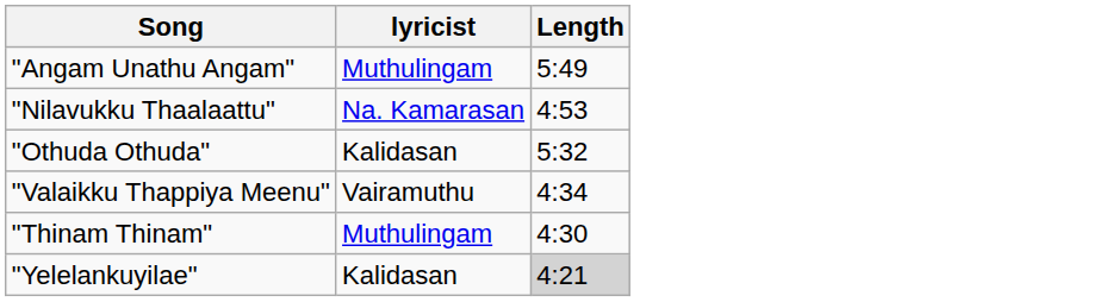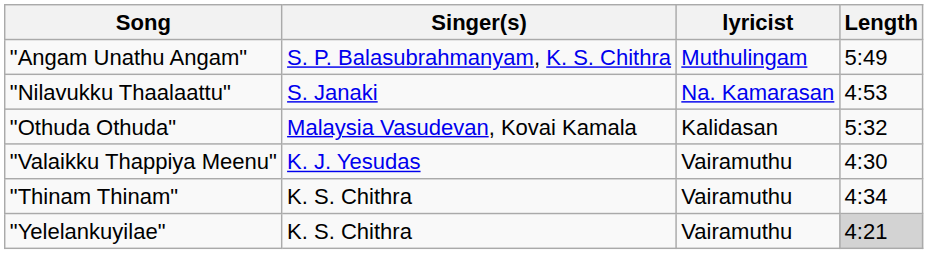+ column: Singer(s) | S. P. Balasubrahmanyam, K. S. Chithra | S. Janaki | Malaysia Vasudevan, Kovai Kamala | K. J. Yesudas | K. S. Chithra | K. S. Chithra
"Valaikku Thappiya Meenu" | Length: 4:34 -> 4:30
"Thinam Thinam" | lyricist: Muthulingam -> Vairamuthu
"Thinam Thinam" | Length: 4:30 -> 4:34
"Yelelankuyilae" | lyricist: Kalidasan -> Vairamuthu
